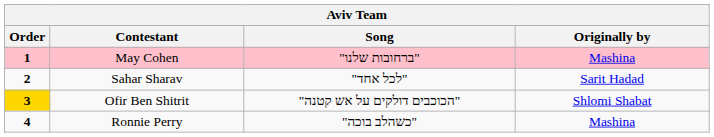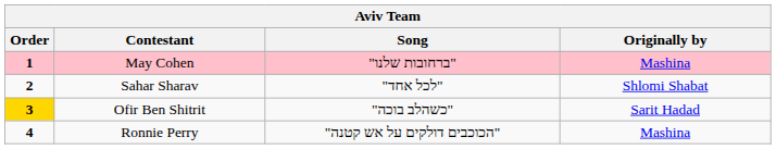Sahar Sharav | Originally by: Sarit Hadad -> Shlomi Shabat
Ofir Ben Shitrit | Song: "הכוכבים דולקים על אש קטנה" -> "כשהלב בוכה"
Ofir Ben Shitrit | Originally by: Shlomi Shabat -> Sarit Hadad
Ronnie Perry | Song: "כשהלב בוכה" -> "הכוכבים דולקים על אש קטנה"
